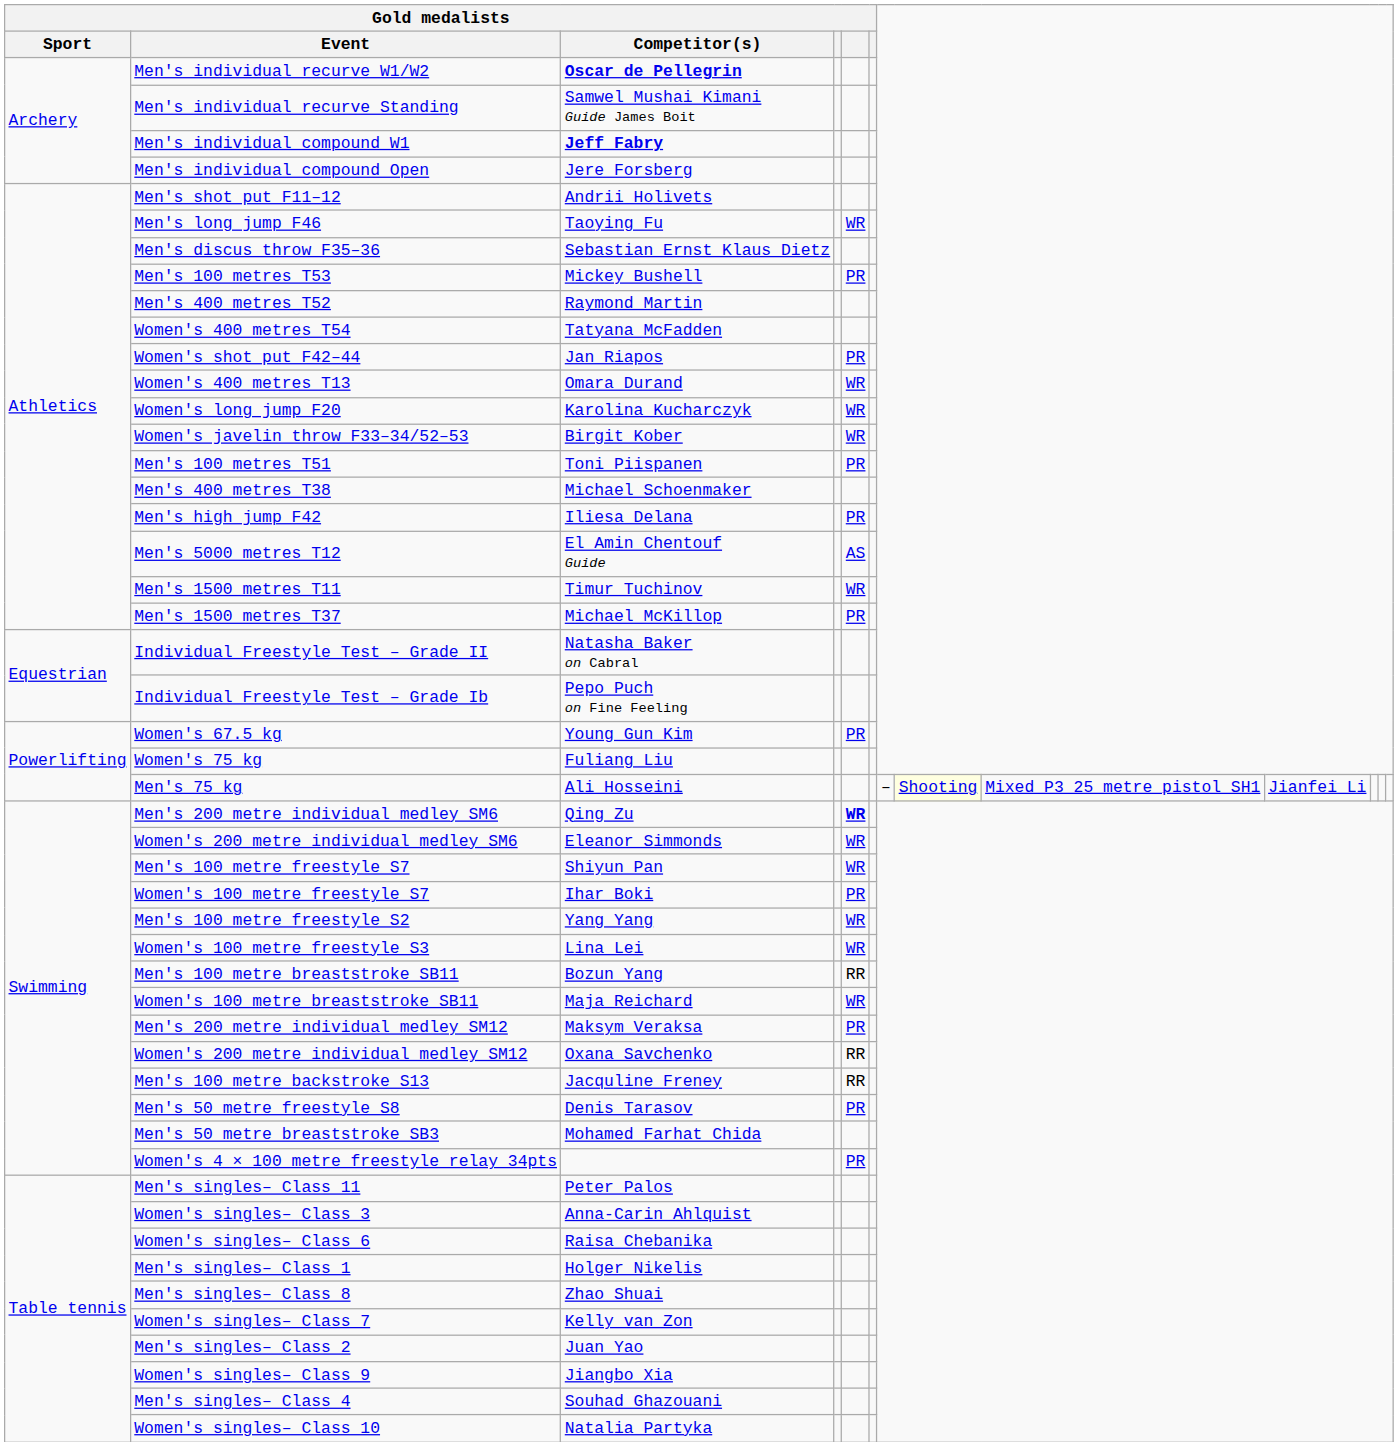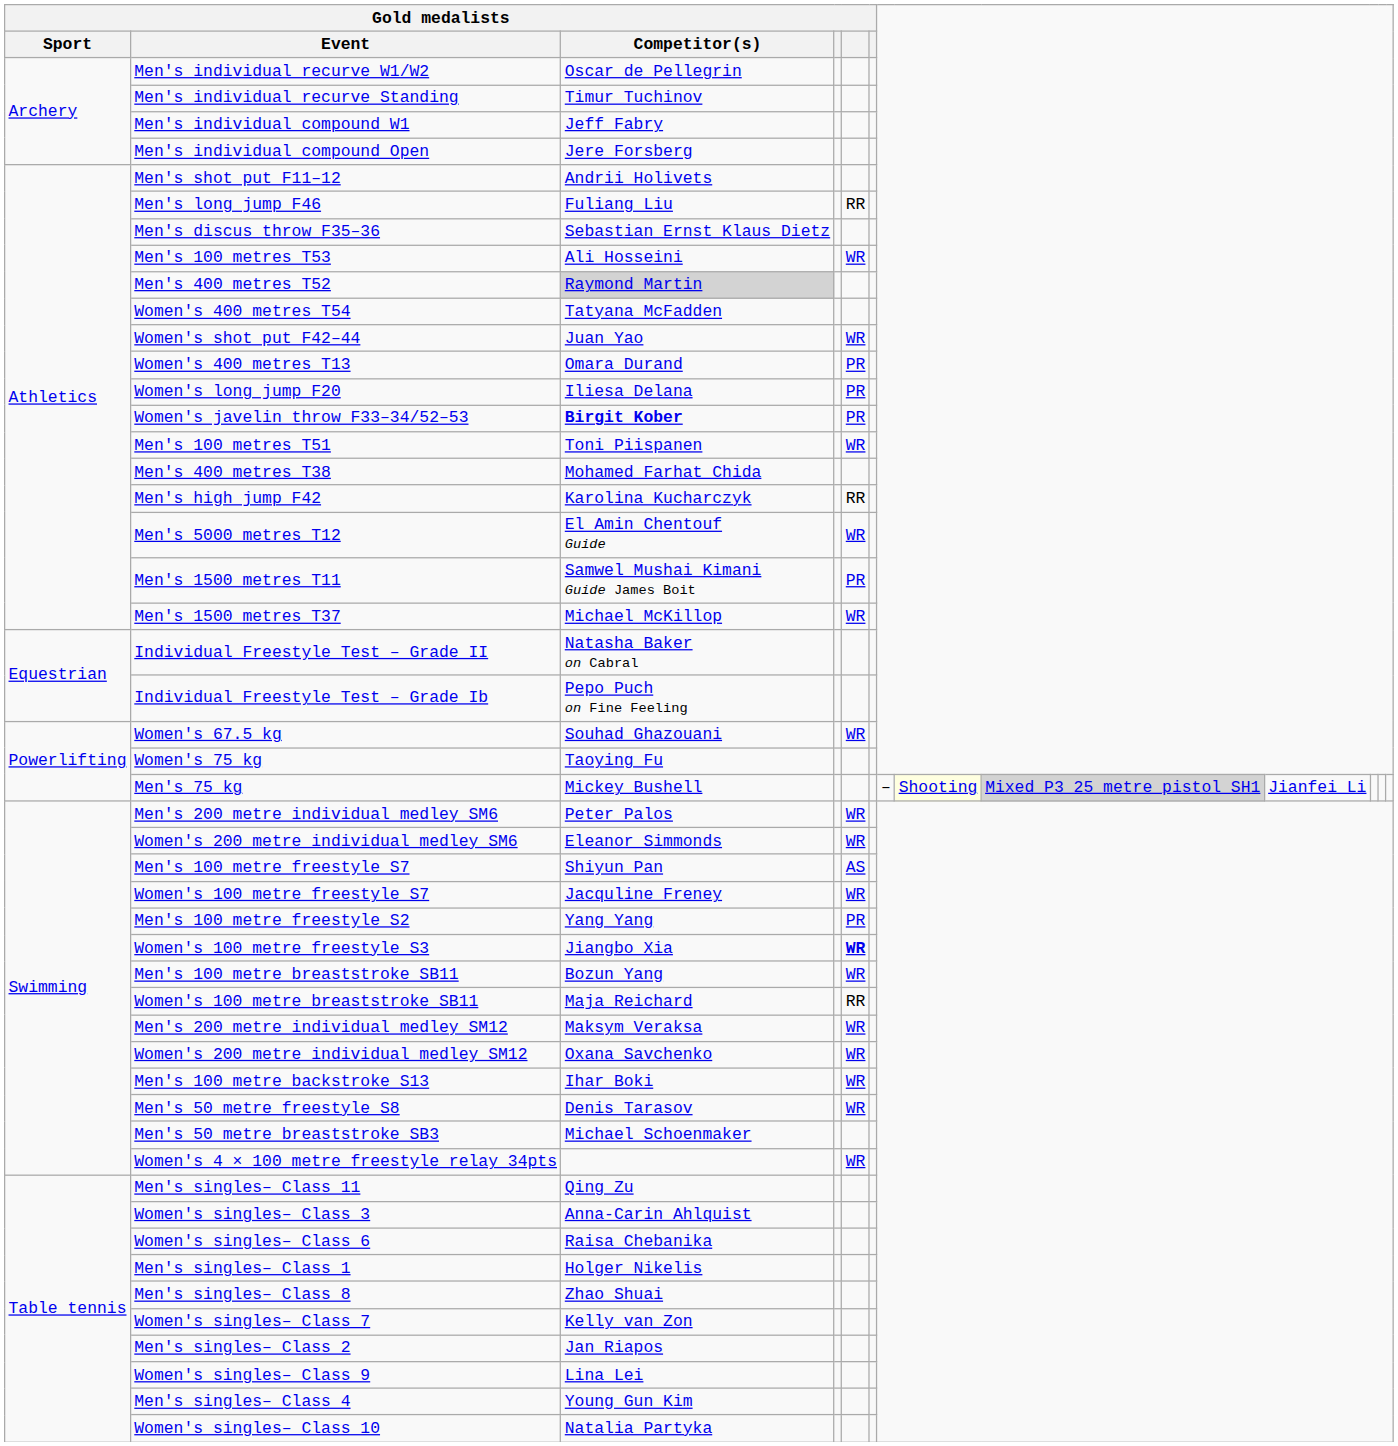Men's individual recurve W1/W2 | Gold medalists / Competitor(s): bold -> normal
Men's individual recurve Standing | Gold medalists / Competitor(s): Samwel Mushai Kimani Guide James Boit -> Timur Tuchinov
Men's individual compound W1 | Gold medalists / Competitor(s): bold -> normal
Men's long jump F46 | Gold medalists / Competitor(s): Taoying Fu -> Fuliang Liu
Men's long jump F46 | column 5: WR -> RR
Men's 100 metres T53 | Gold medalists / Competitor(s): Mickey Bushell -> Ali Hosseini
Men's 100 metres T53 | column 5: PR -> WR
Men's 400 metres T52 | Gold medalists / Competitor(s): no background -> lightgrey background
Women's shot put F42–44 | Gold medalists / Competitor(s): Jan Riapos -> Juan Yao
Women's shot put F42–44 | column 5: PR -> WR
Women's 400 metres T13 | column 5: WR -> PR
Women's long jump F20 | Gold medalists / Competitor(s): Karolina Kucharczyk -> Iliesa Delana
Women's long jump F20 | column 5: WR -> PR
Women's javelin throw F33–34/52–53 | Gold medalists / Competitor(s): normal -> bold
Women's javelin throw F33–34/52–53 | column 5: WR -> PR
Men's 100 metres T51 | column 5: PR -> WR
Men's 400 metres T38 | Gold medalists / Competitor(s): Michael Schoenmaker -> Mohamed Farhat Chida
Men's high jump F42 | Gold medalists / Competitor(s): Iliesa Delana -> Karolina Kucharczyk
Men's high jump F42 | column 5: PR -> RR
Men's 5000 metres T12 | column 5: AS -> WR
Men's 1500 metres T11 | Gold medalists / Competitor(s): Timur Tuchinov -> Samwel Mushai Kimani Guide James Boit
Men's 1500 metres T11 | column 5: WR -> PR
Men's 1500 metres T37 | column 5: PR -> WR
Women's 67.5 kg | Gold medalists / Competitor(s): Young Gun Kim -> Souhad Ghazouani
Women's 67.5 kg | column 5: PR -> WR
Women's 75 kg | Gold medalists / Competitor(s): Fuliang Liu -> Taoying Fu
Men's 75 kg | Gold medalists / Competitor(s): Ali Hosseini -> Mickey Bushell
Men's 75 kg | column 9: no background -> lightgrey background
Men's 200 metre individual medley SM6 | Gold medalists / Competitor(s): Qing Zu -> Peter Palos
Men's 200 metre individual medley SM6 | column 5: bold -> normal
Men's 100 metre freestyle S7 | column 5: WR -> AS
Women's 100 metre freestyle S7 | Gold medalists / Competitor(s): Ihar Boki -> Jacquline Freney
Women's 100 metre freestyle S7 | column 5: PR -> WR
Men's 100 metre freestyle S2 | column 5: WR -> PR
Women's 100 metre freestyle S3 | Gold medalists / Competitor(s): Lina Lei -> Jiangbo Xia
Women's 100 metre freestyle S3 | column 5: normal -> bold
Men's 100 metre breaststroke SB11 | column 5: RR -> WR
Women's 100 metre breaststroke SB11 | column 5: WR -> RR
Men's 200 metre individual medley SM12 | column 5: PR -> WR
Women's 200 metre individual medley SM12 | column 5: RR -> WR
Men's 100 metre backstroke S13 | Gold medalists / Competitor(s): Jacquline Freney -> Ihar Boki
Men's 100 metre backstroke S13 | column 5: RR -> WR
Men's 50 metre freestyle S8 | column 5: PR -> WR
Men's 50 metre breaststroke SB3 | Gold medalists / Competitor(s): Mohamed Farhat Chida -> Michael Schoenmaker
Women's 4 × 100 metre freestyle relay 34pts | column 5: PR -> WR
Men's singles– Class 11 | Gold medalists / Competitor(s): Peter Palos -> Qing Zu
Men's singles– Class 2 | Gold medalists / Competitor(s): Juan Yao -> Jan Riapos
Women's singles– Class 9 | Gold medalists / Competitor(s): Jiangbo Xia -> Lina Lei
Men's singles– Class 4 | Gold medalists / Competitor(s): Souhad Ghazouani -> Young Gun Kim
